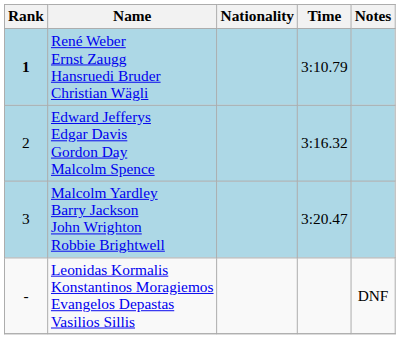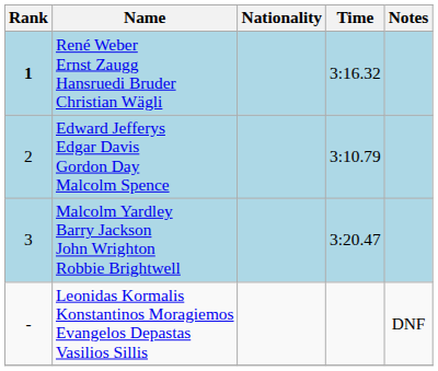René Weber Ernst Zaugg Hansruedi Bruder Christian Wägli | Time: 3:10.79 -> 3:16.32
Edward Jefferys Edgar Davis Gordon Day Malcolm Spence | Time: 3:16.32 -> 3:10.79
